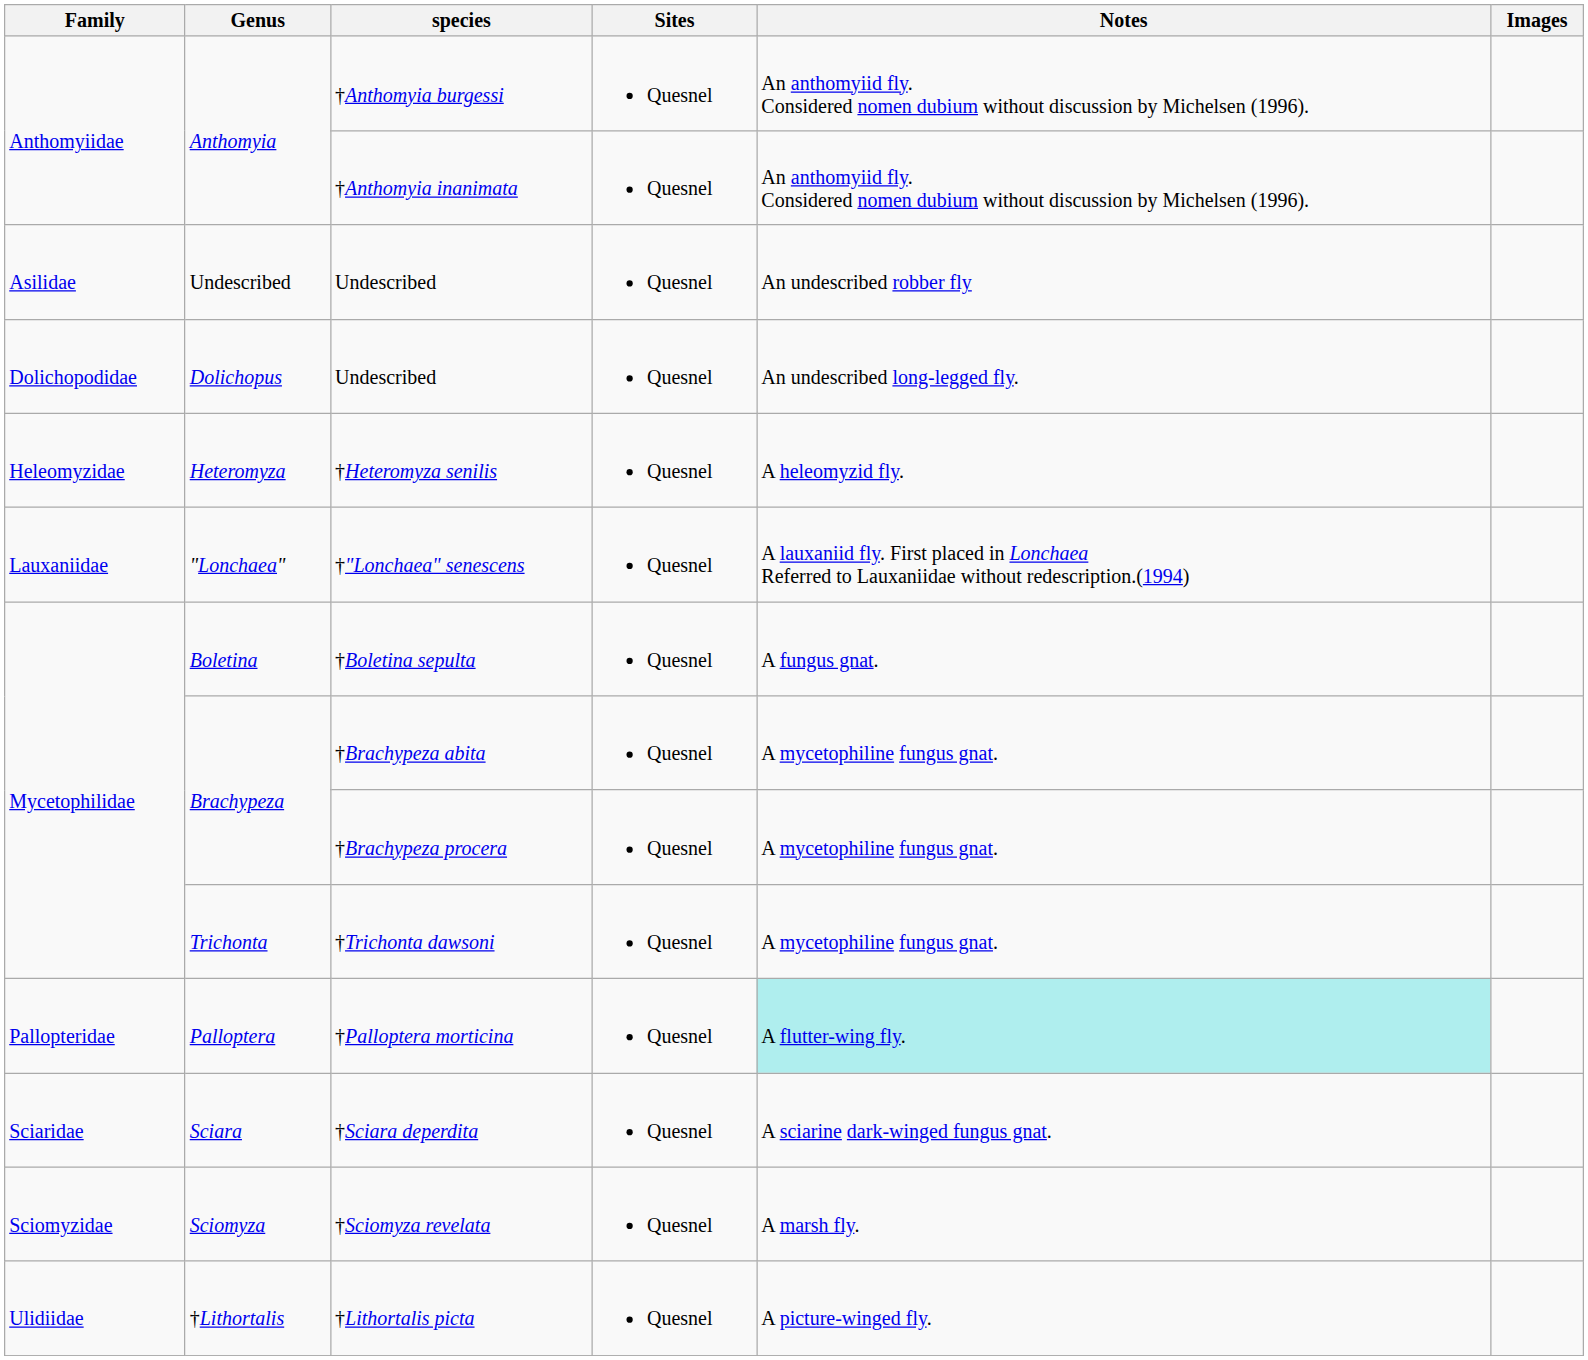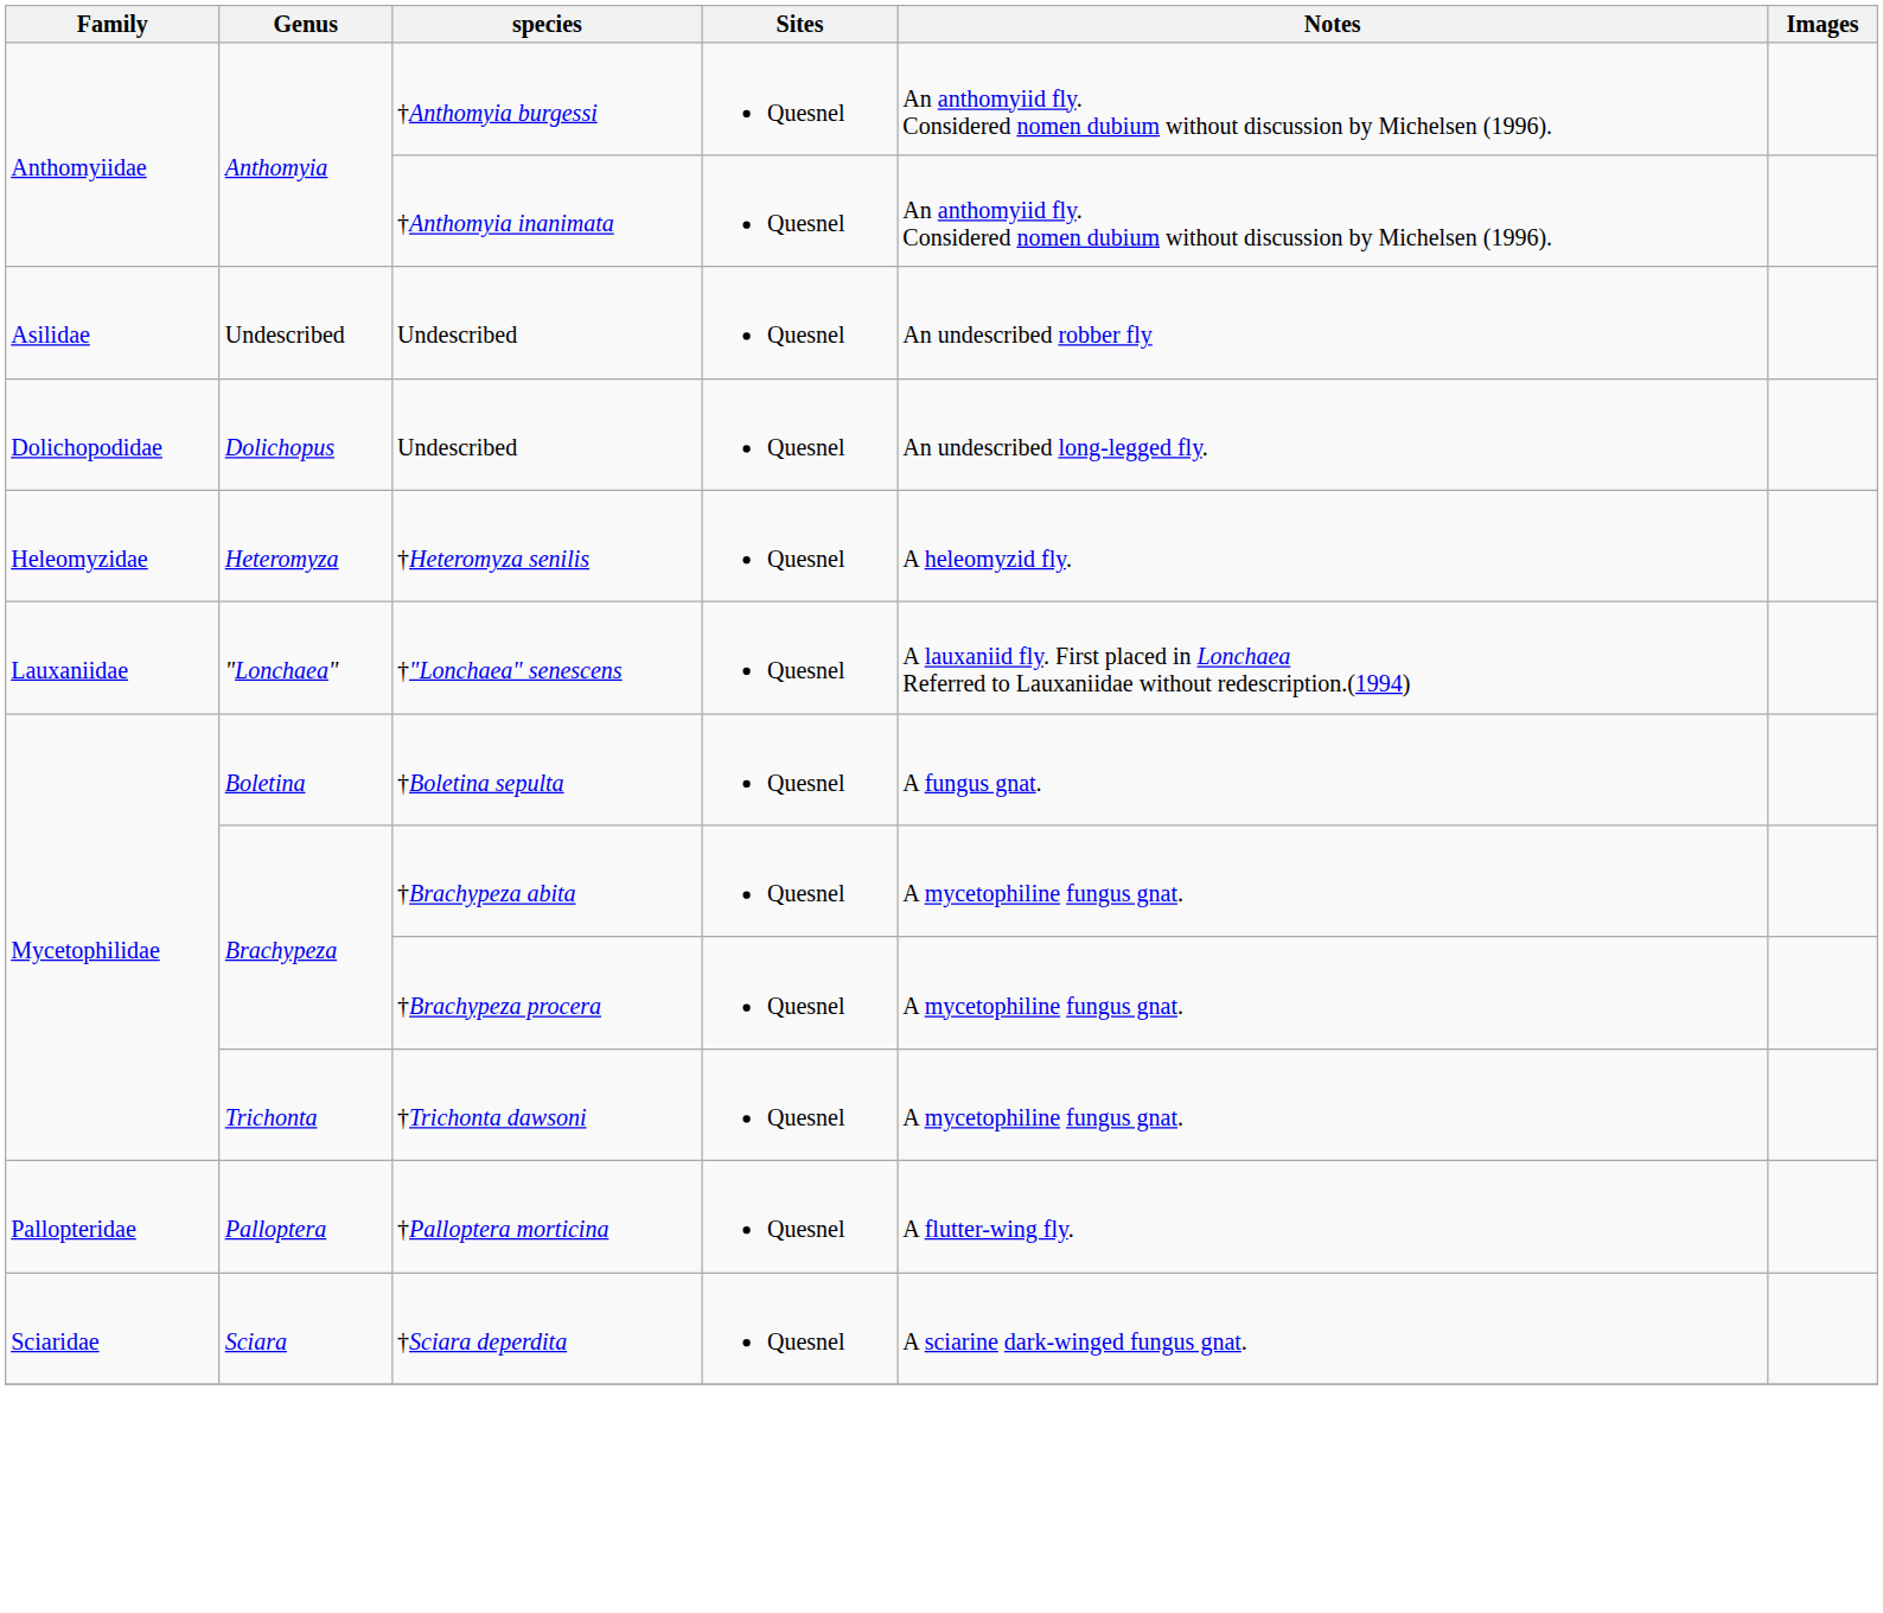†Palloptera morticina | Notes: paleturquoise background -> no background
- row: Sciomyzidae | Sciomyza | †Sciomyza revelata | Quesnel | A marsh fly.
- row: Ulidiidae | †Lithortalis | †Lithortalis picta | Quesnel | A picture-winged fly.
